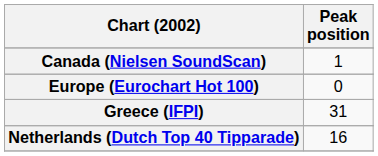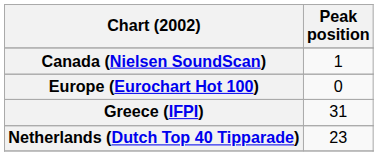Netherlands (Dutch Top 40 Tipparade) | Peak position: 16 -> 23
